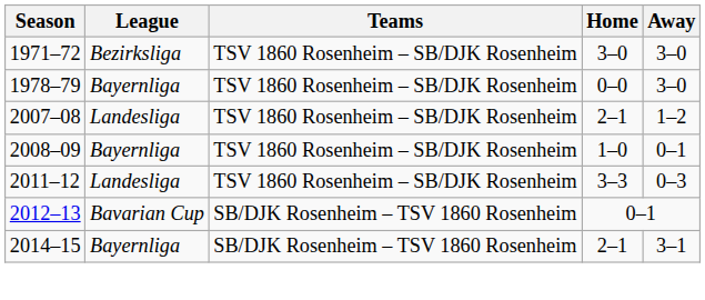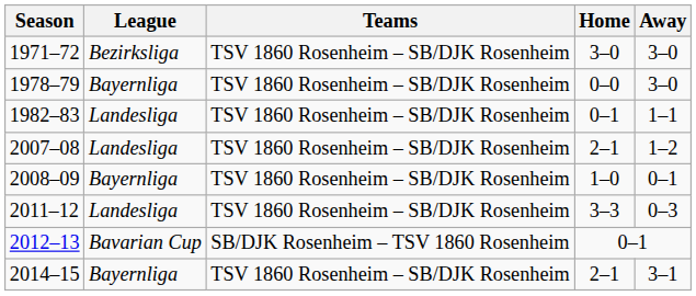+ row: 1982–83 | Landesliga | TSV 1860 Rosenheim – SB/DJK Rosenheim | 0–1 | 1–1
2014–15 | Teams: SB/DJK Rosenheim – TSV 1860 Rosenheim -> TSV 1860 Rosenheim – SB/DJK Rosenheim
